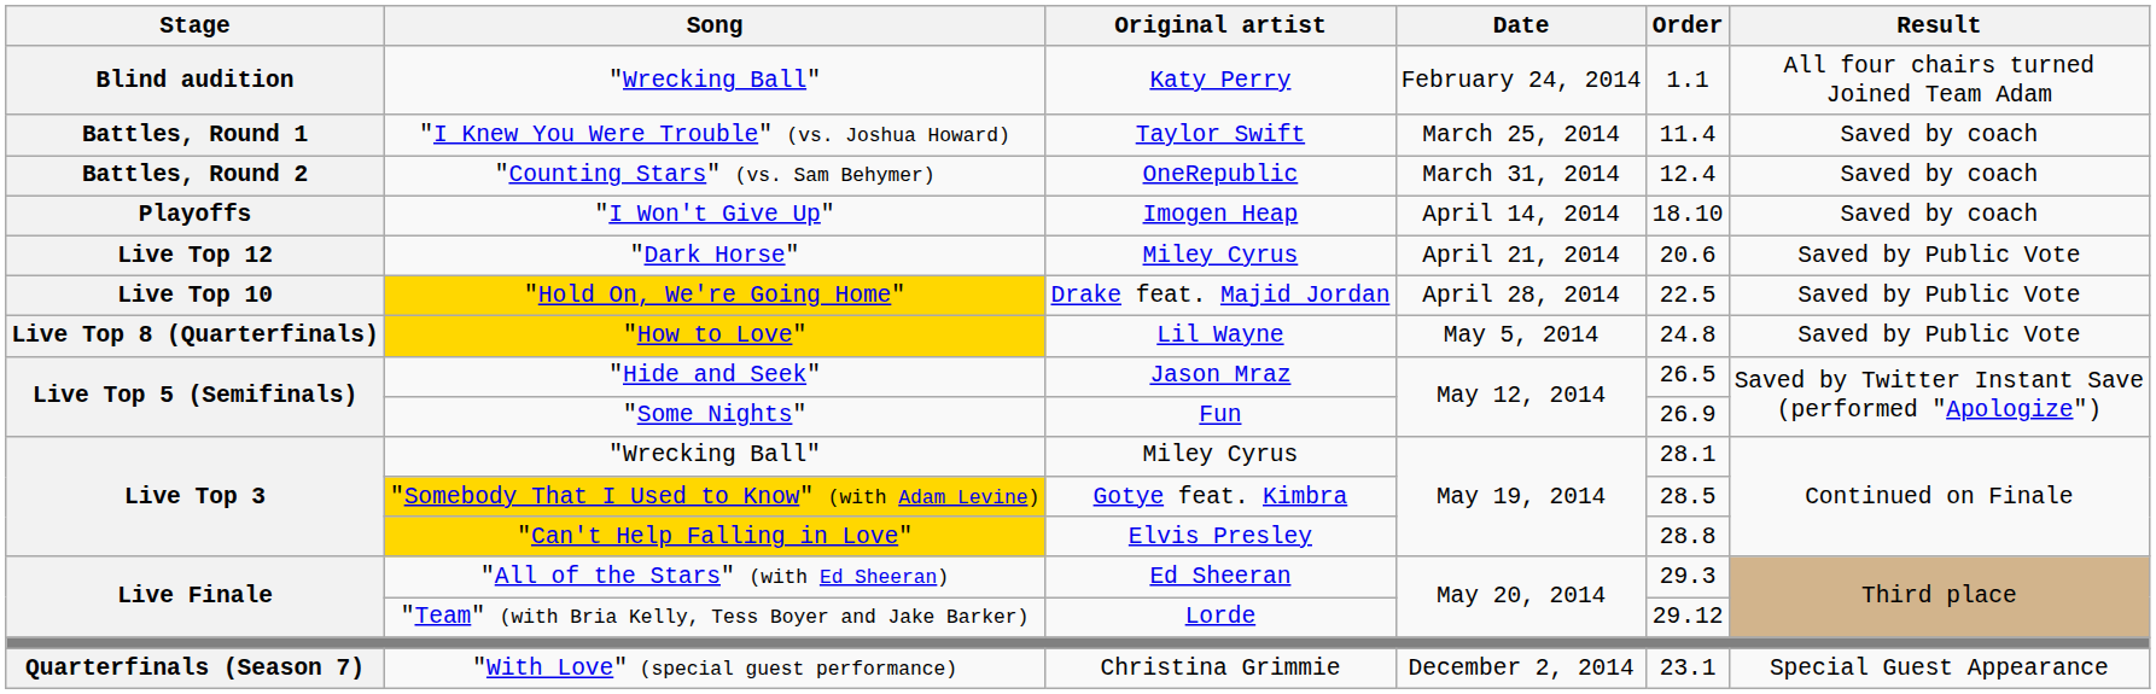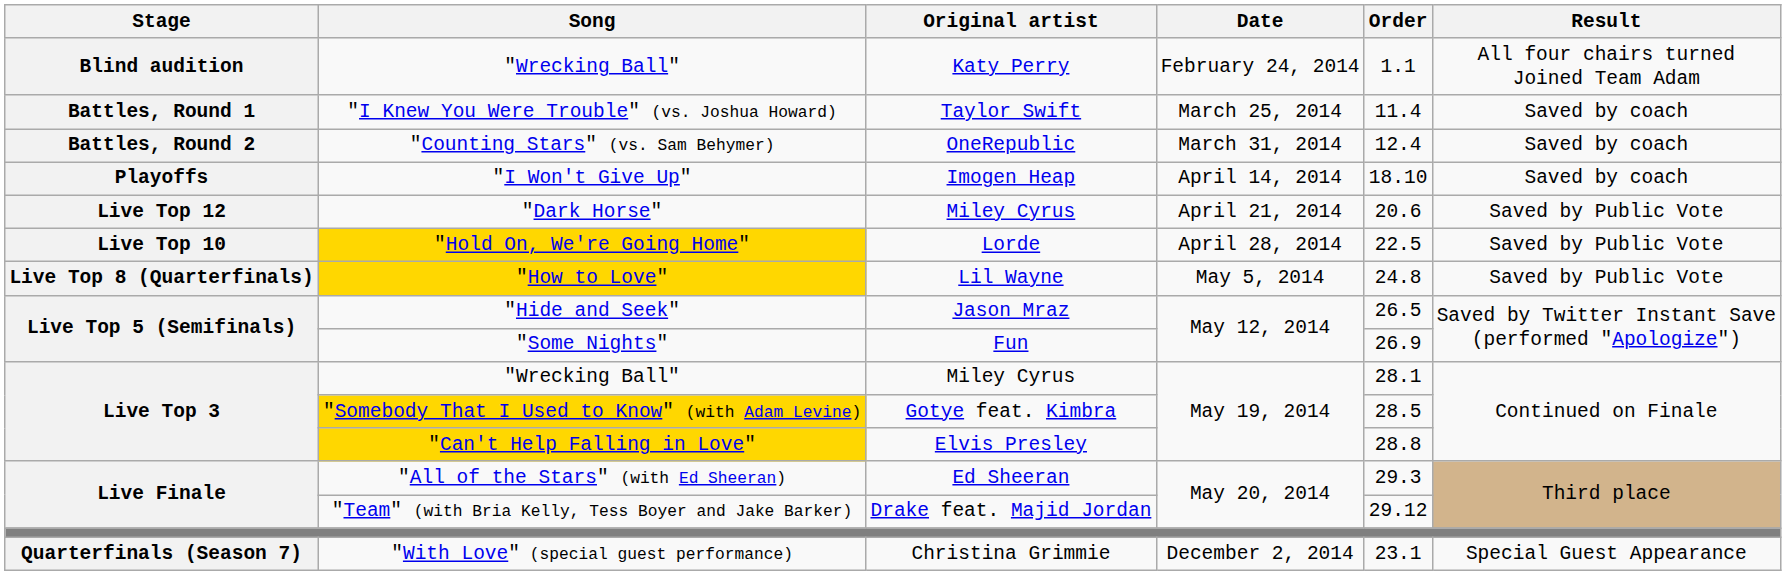"Hold On, We're Going Home" | Original artist: Drake feat. Majid Jordan -> Lorde
"Team" (with Bria Kelly, Tess Boyer and Jake Barker) | Original artist: Lorde -> Drake feat. Majid Jordan
